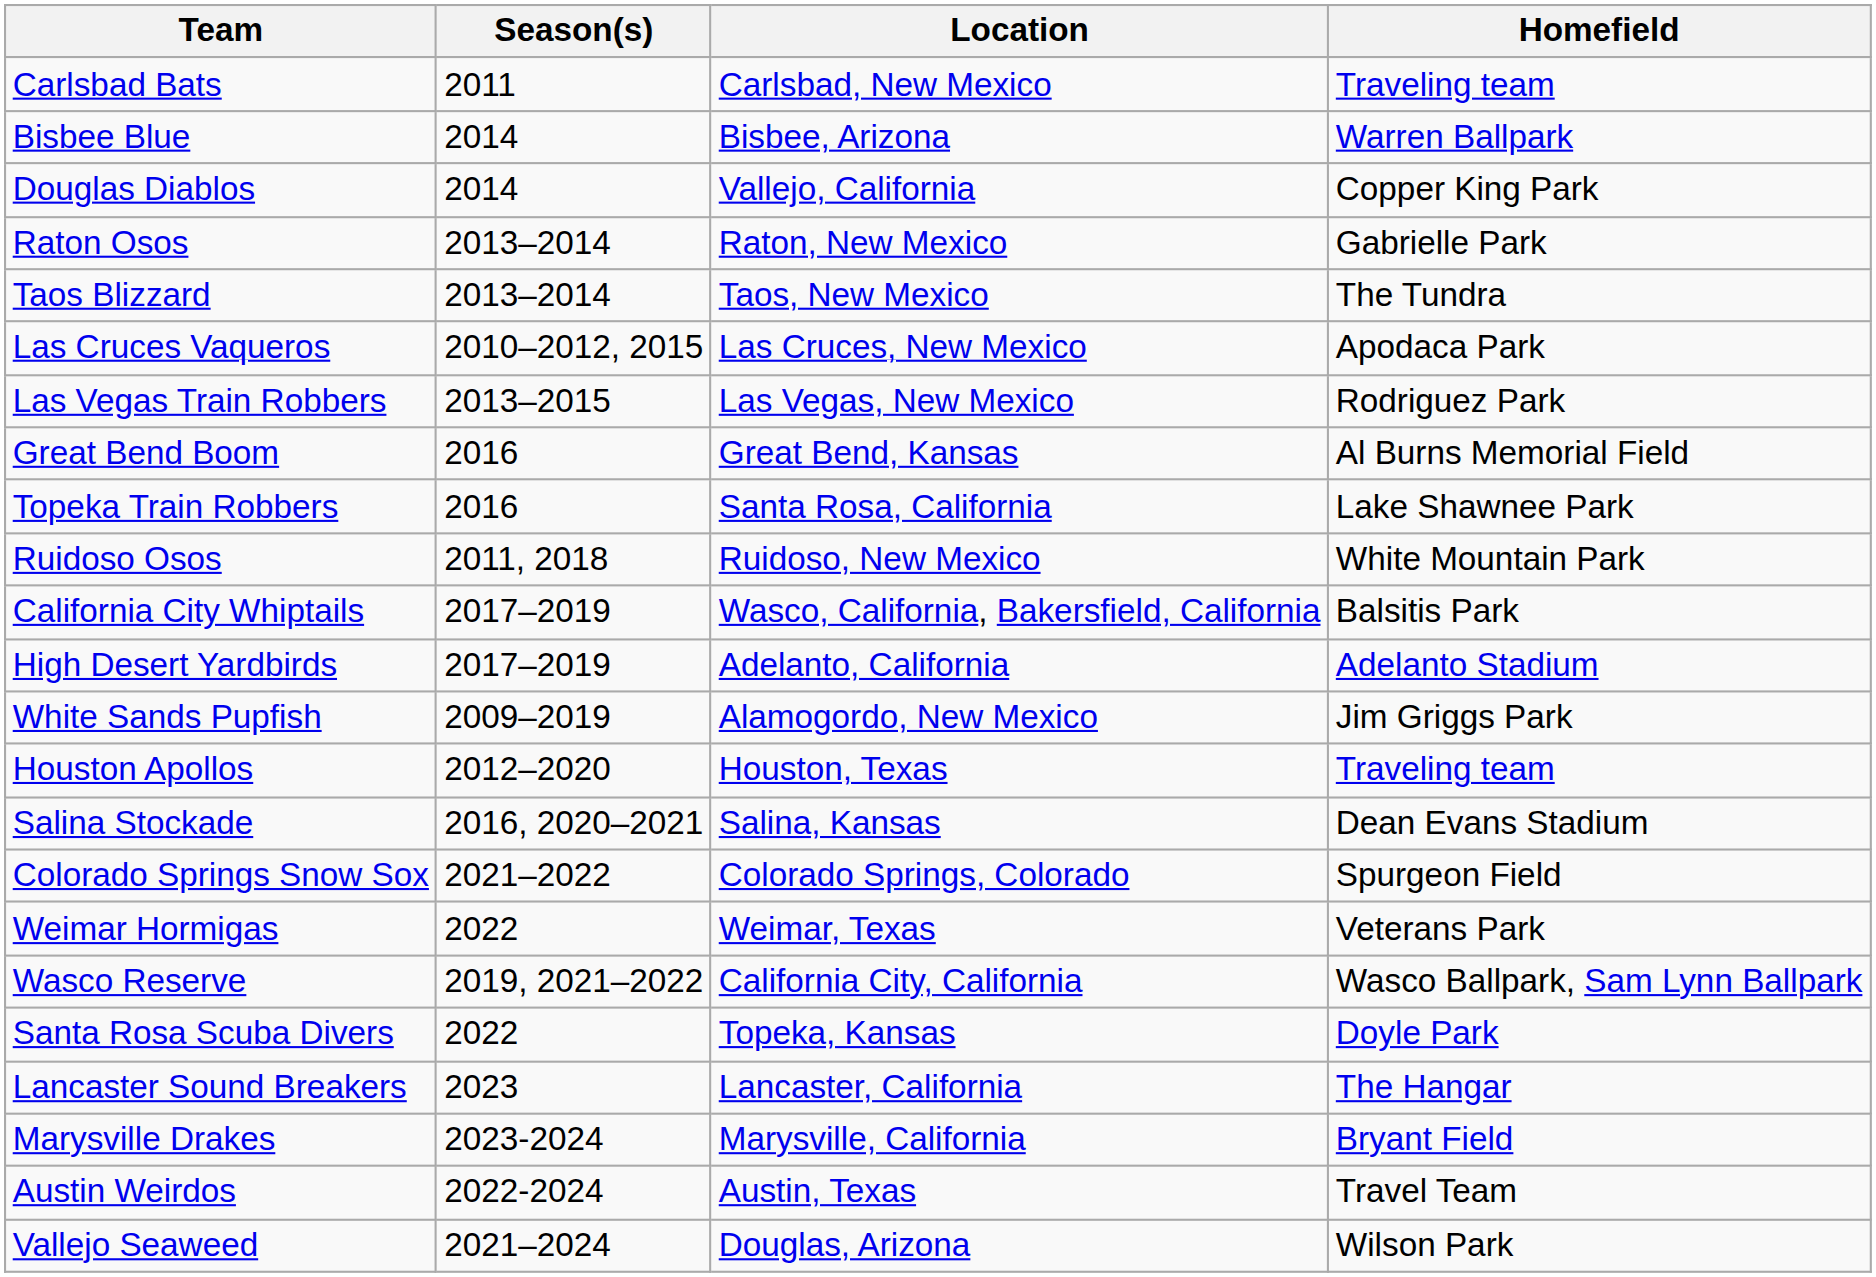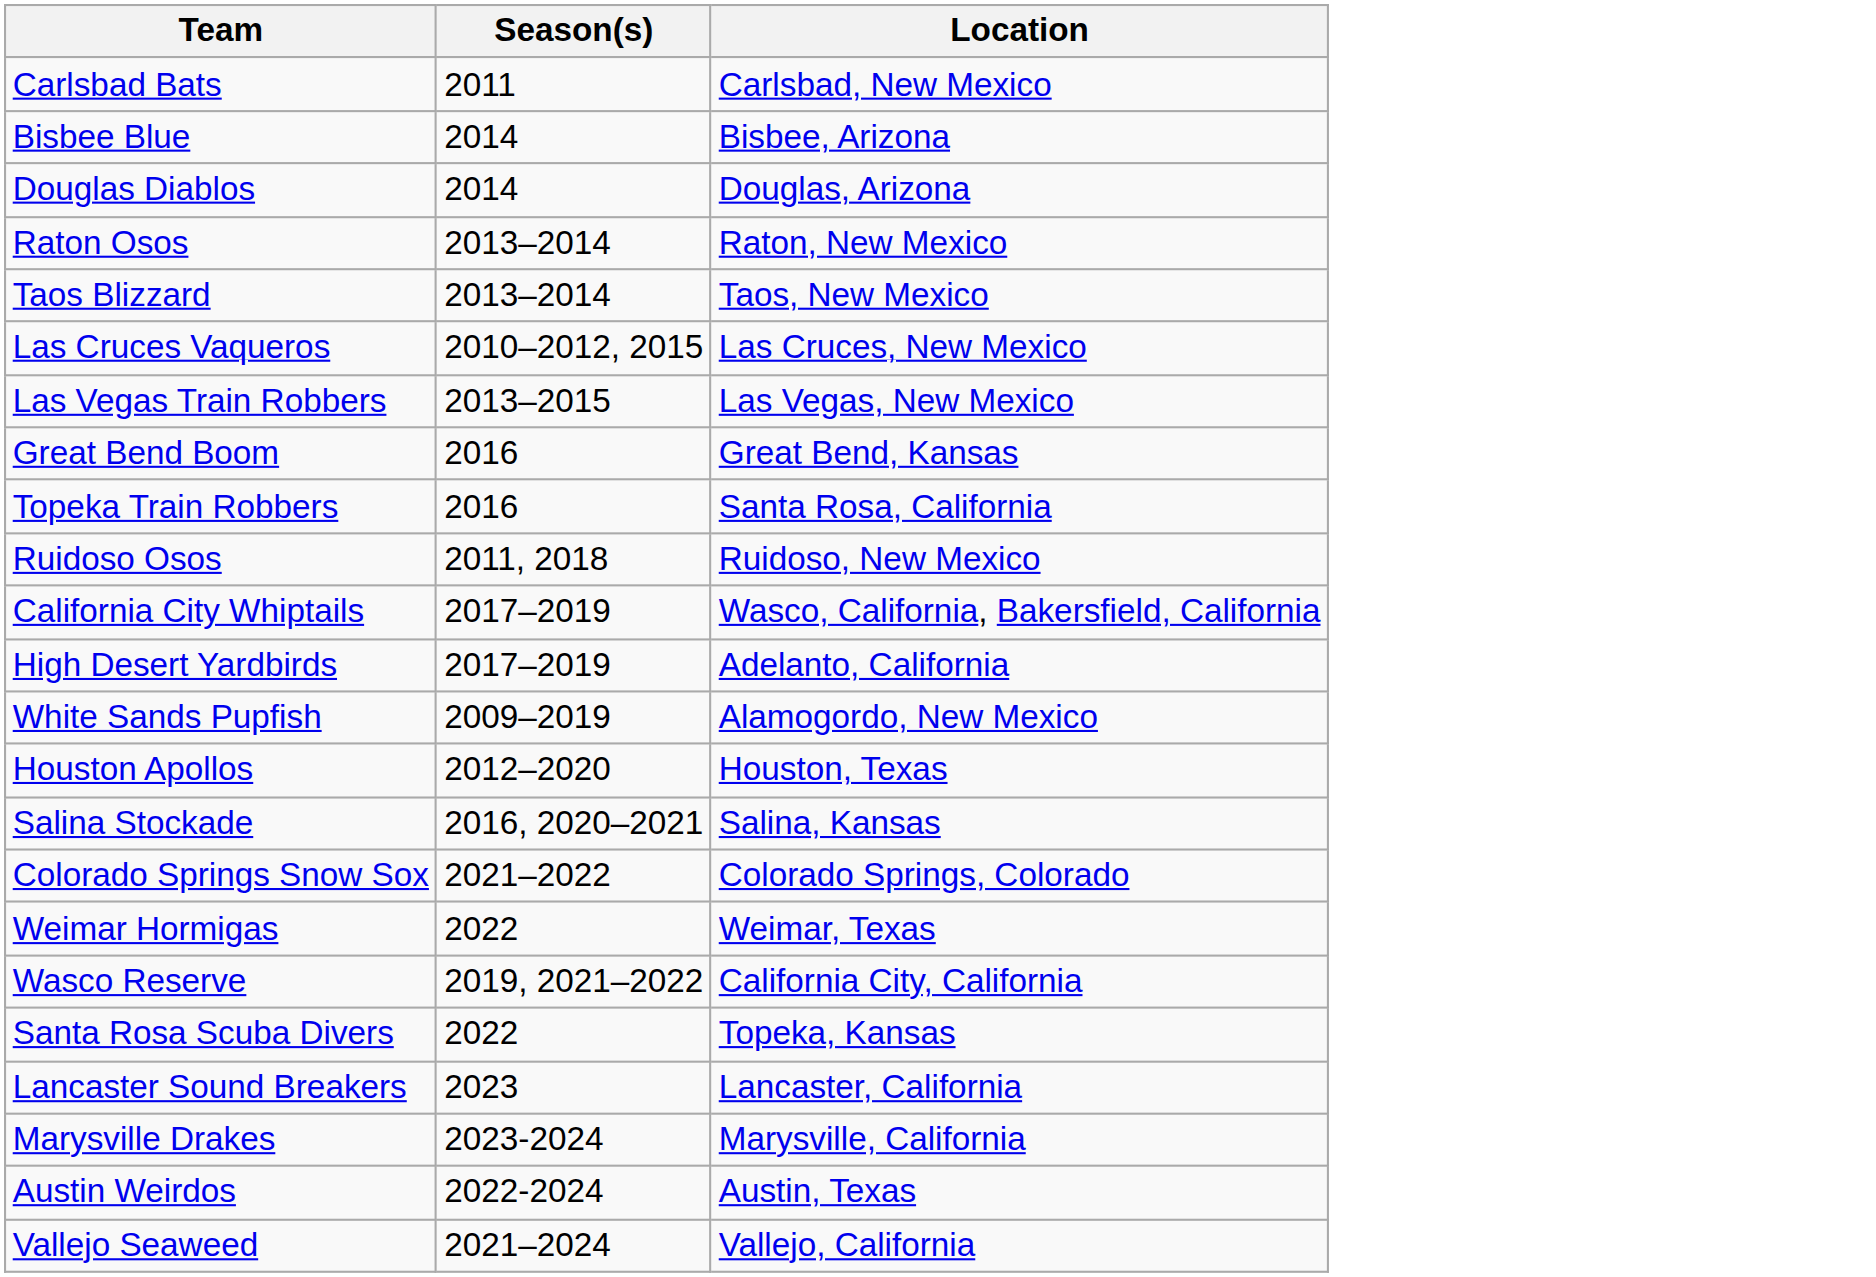- column: Homefield | Traveling team | Warren Ballpark | Copper King Park | Gabrielle Park | The Tundra | Apodaca Park | Rodriguez Park | Al Burns Memorial Field | Lake Shawnee Park | White Mountain Park | Balsitis Park | Adelanto Stadium | Jim Griggs Park | Traveling team | Dean Evans Stadium | Spurgeon Field | Veterans Park | Wasco Ballpark, Sam Lynn Ballpark | Doyle Park | The Hangar | Bryant Field | Travel Team | Wilson Park
Douglas Diablos | Location: Vallejo, California -> Douglas, Arizona
Vallejo Seaweed | Location: Douglas, Arizona -> Vallejo, California
